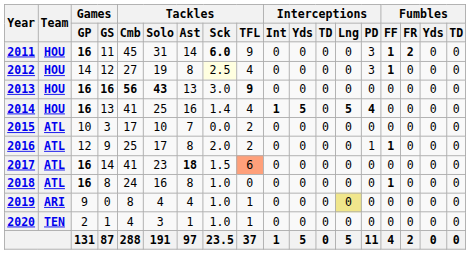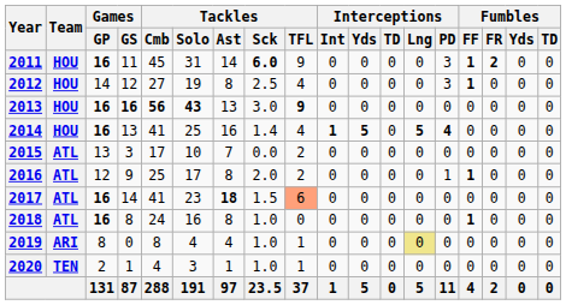2012 | Tackles / Sck: lightyellow background -> no background
2015 | Games / GP: 10 -> 13
2019 | Games / GP: 9 -> 8
